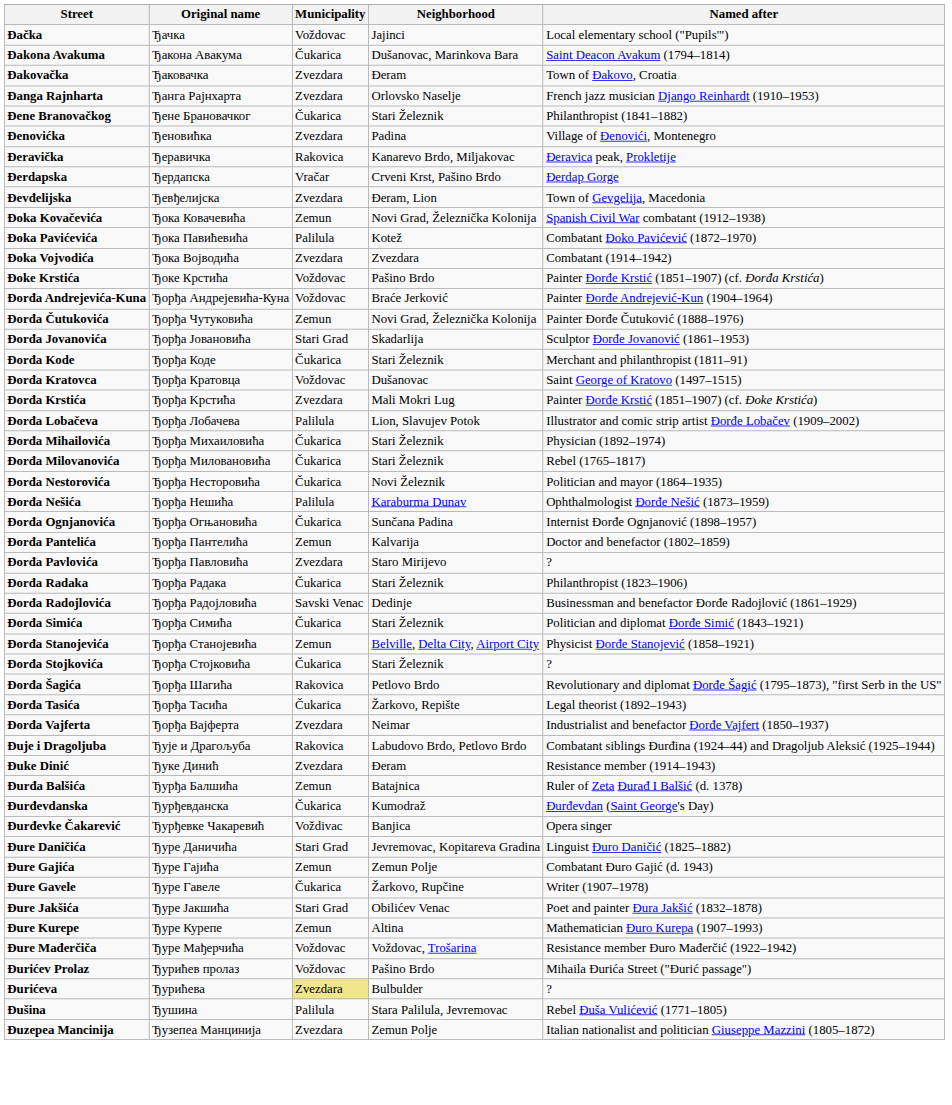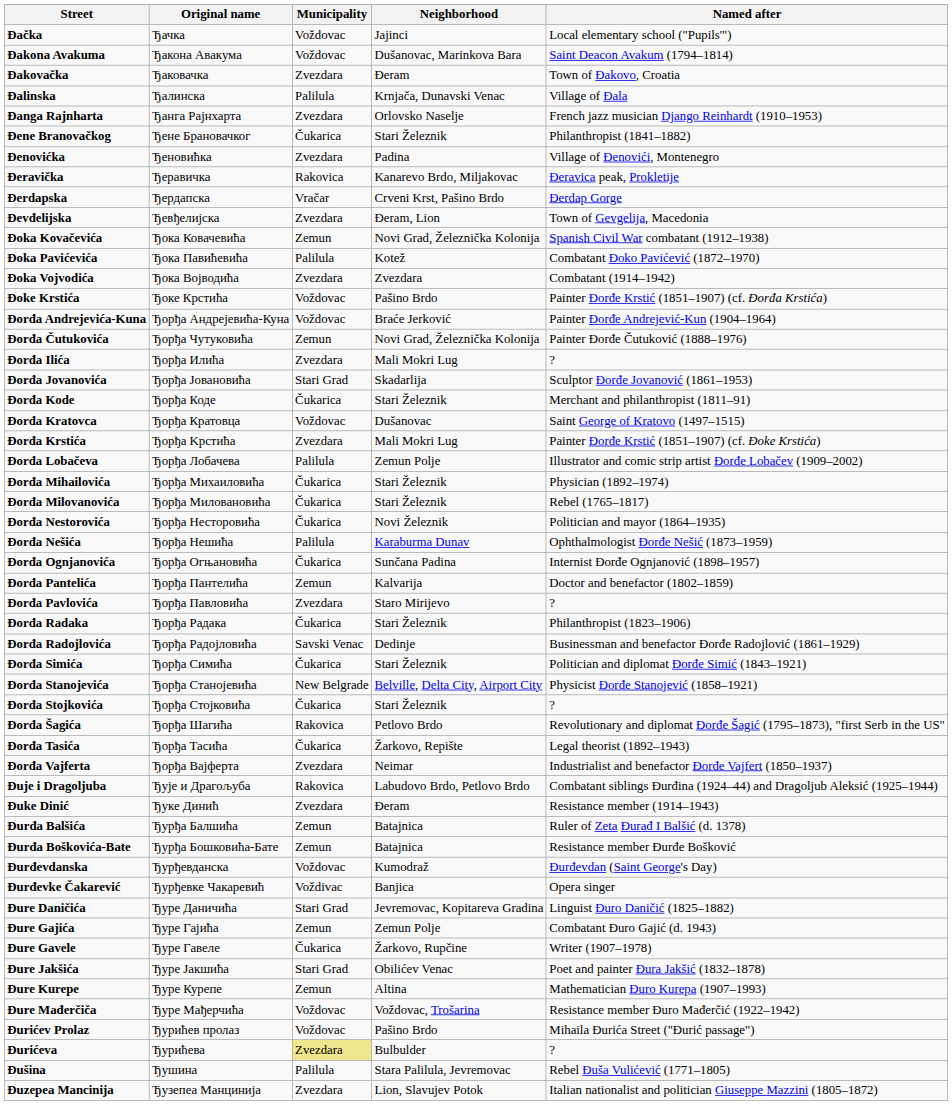Đakona Avakuma | Municipality: Čukarica -> Voždovac
+ row: Đalinska | Ђалинска | Palilula | Krnjača, Dunavski Venac | Village of Đala
+ row: Đorđa Ilića | Ђорђа Илића | Zvezdara | Mali Mokri Lug | ?
Đorđa Lobačeva | Neighborhood: Lion, Slavujev Potok -> Zemun Polje
Đorđa Stanojevića | Municipality: Zemun -> New Belgrade
+ row: Đurđa Boškovića-Bate | Ђурђа Бошковића-Бате | Zemun | Batajnica | Resistance member Đurđe Bošković
Đurđevdanska | Municipality: Čukarica -> Voždovac
Đuzepea Mancinija | Neighborhood: Zemun Polje -> Lion, Slavujev Potok
